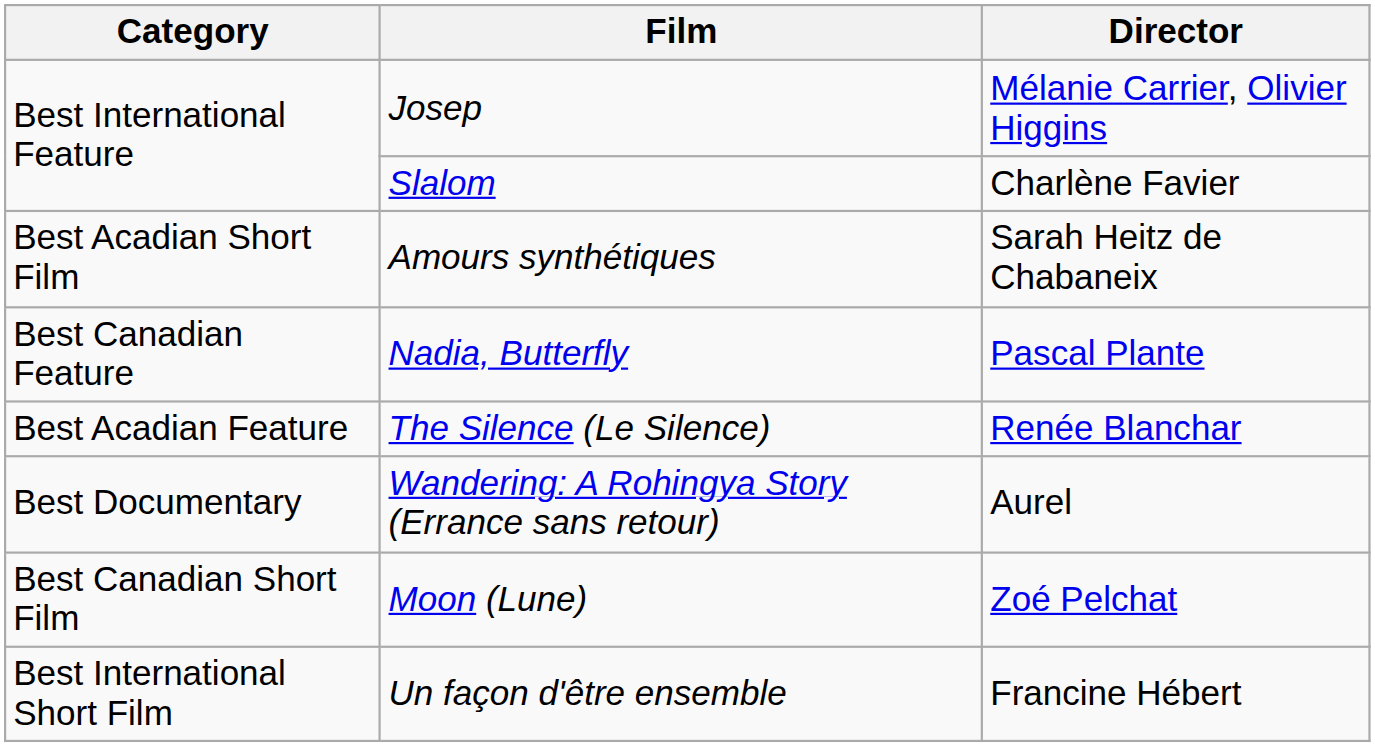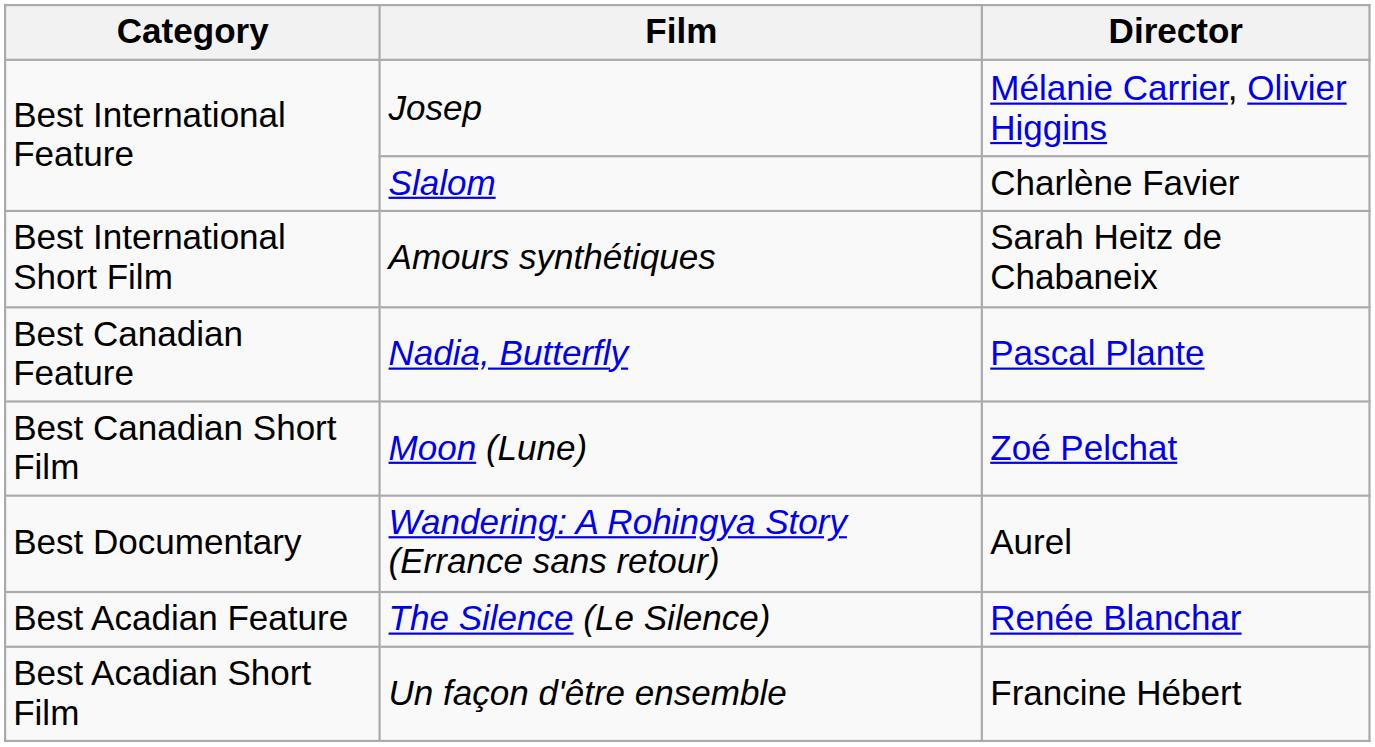Amours synthétiques | Category: Best Acadian Short Film -> Best International Short Film
rows swapped: Moon (Lune) <-> The Silence (Le Silence)
Un façon d'être ensemble | Category: Best International Short Film -> Best Acadian Short Film
